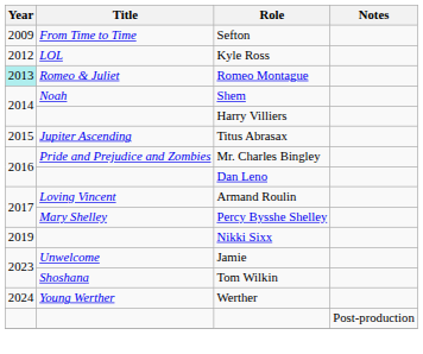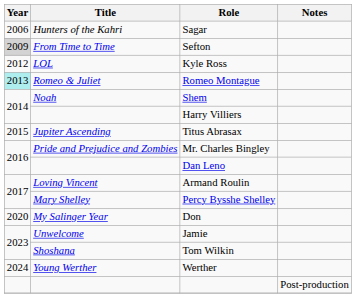+ row: 2006 | Hunters of the Kahri | Sagar
Sefton | Year: no background -> lightgrey background
- row: 2019 | Nikki Sixx
+ row: 2020 | My Salinger Year | Don
